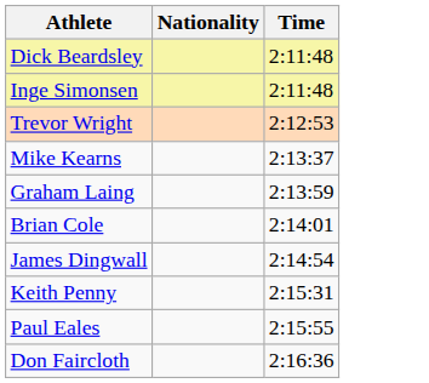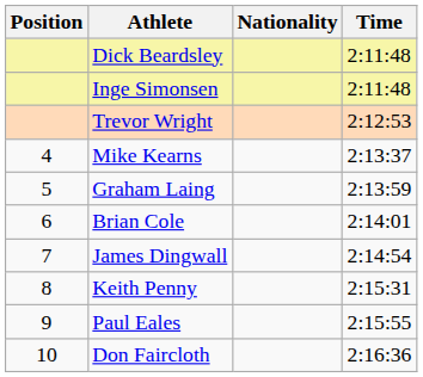+ column: Position | 4 | 5 | 6 | 7 | 8 | 9 | 10
